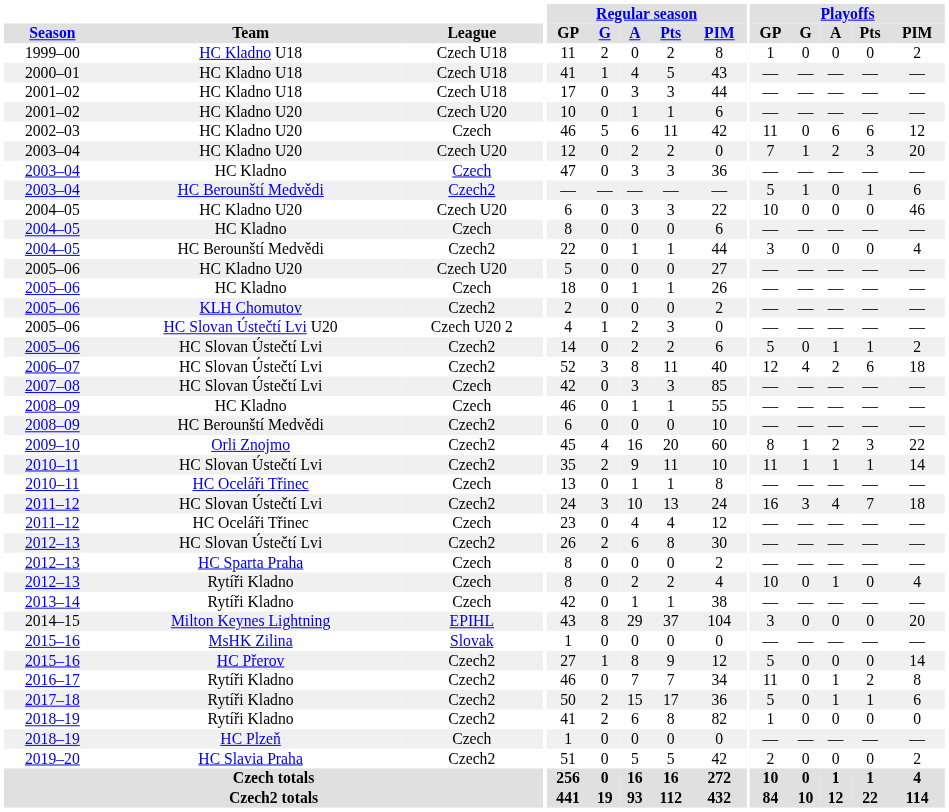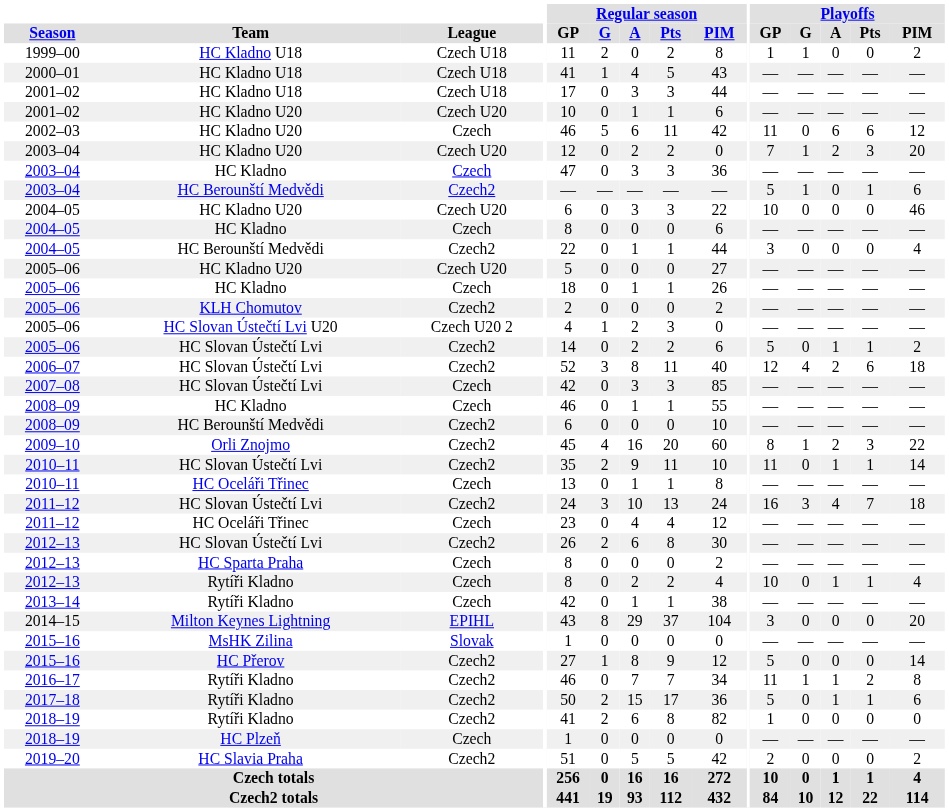1999–00 | Playoffs / G: 0 -> 1
2010–11 / HC Slovan Ústečtí Lvi | Playoffs / G: 1 -> 0
2012–13 / Rytíři Kladno | Playoffs / Pts: 0 -> 1
2016–17 | Playoffs / G: 0 -> 1
